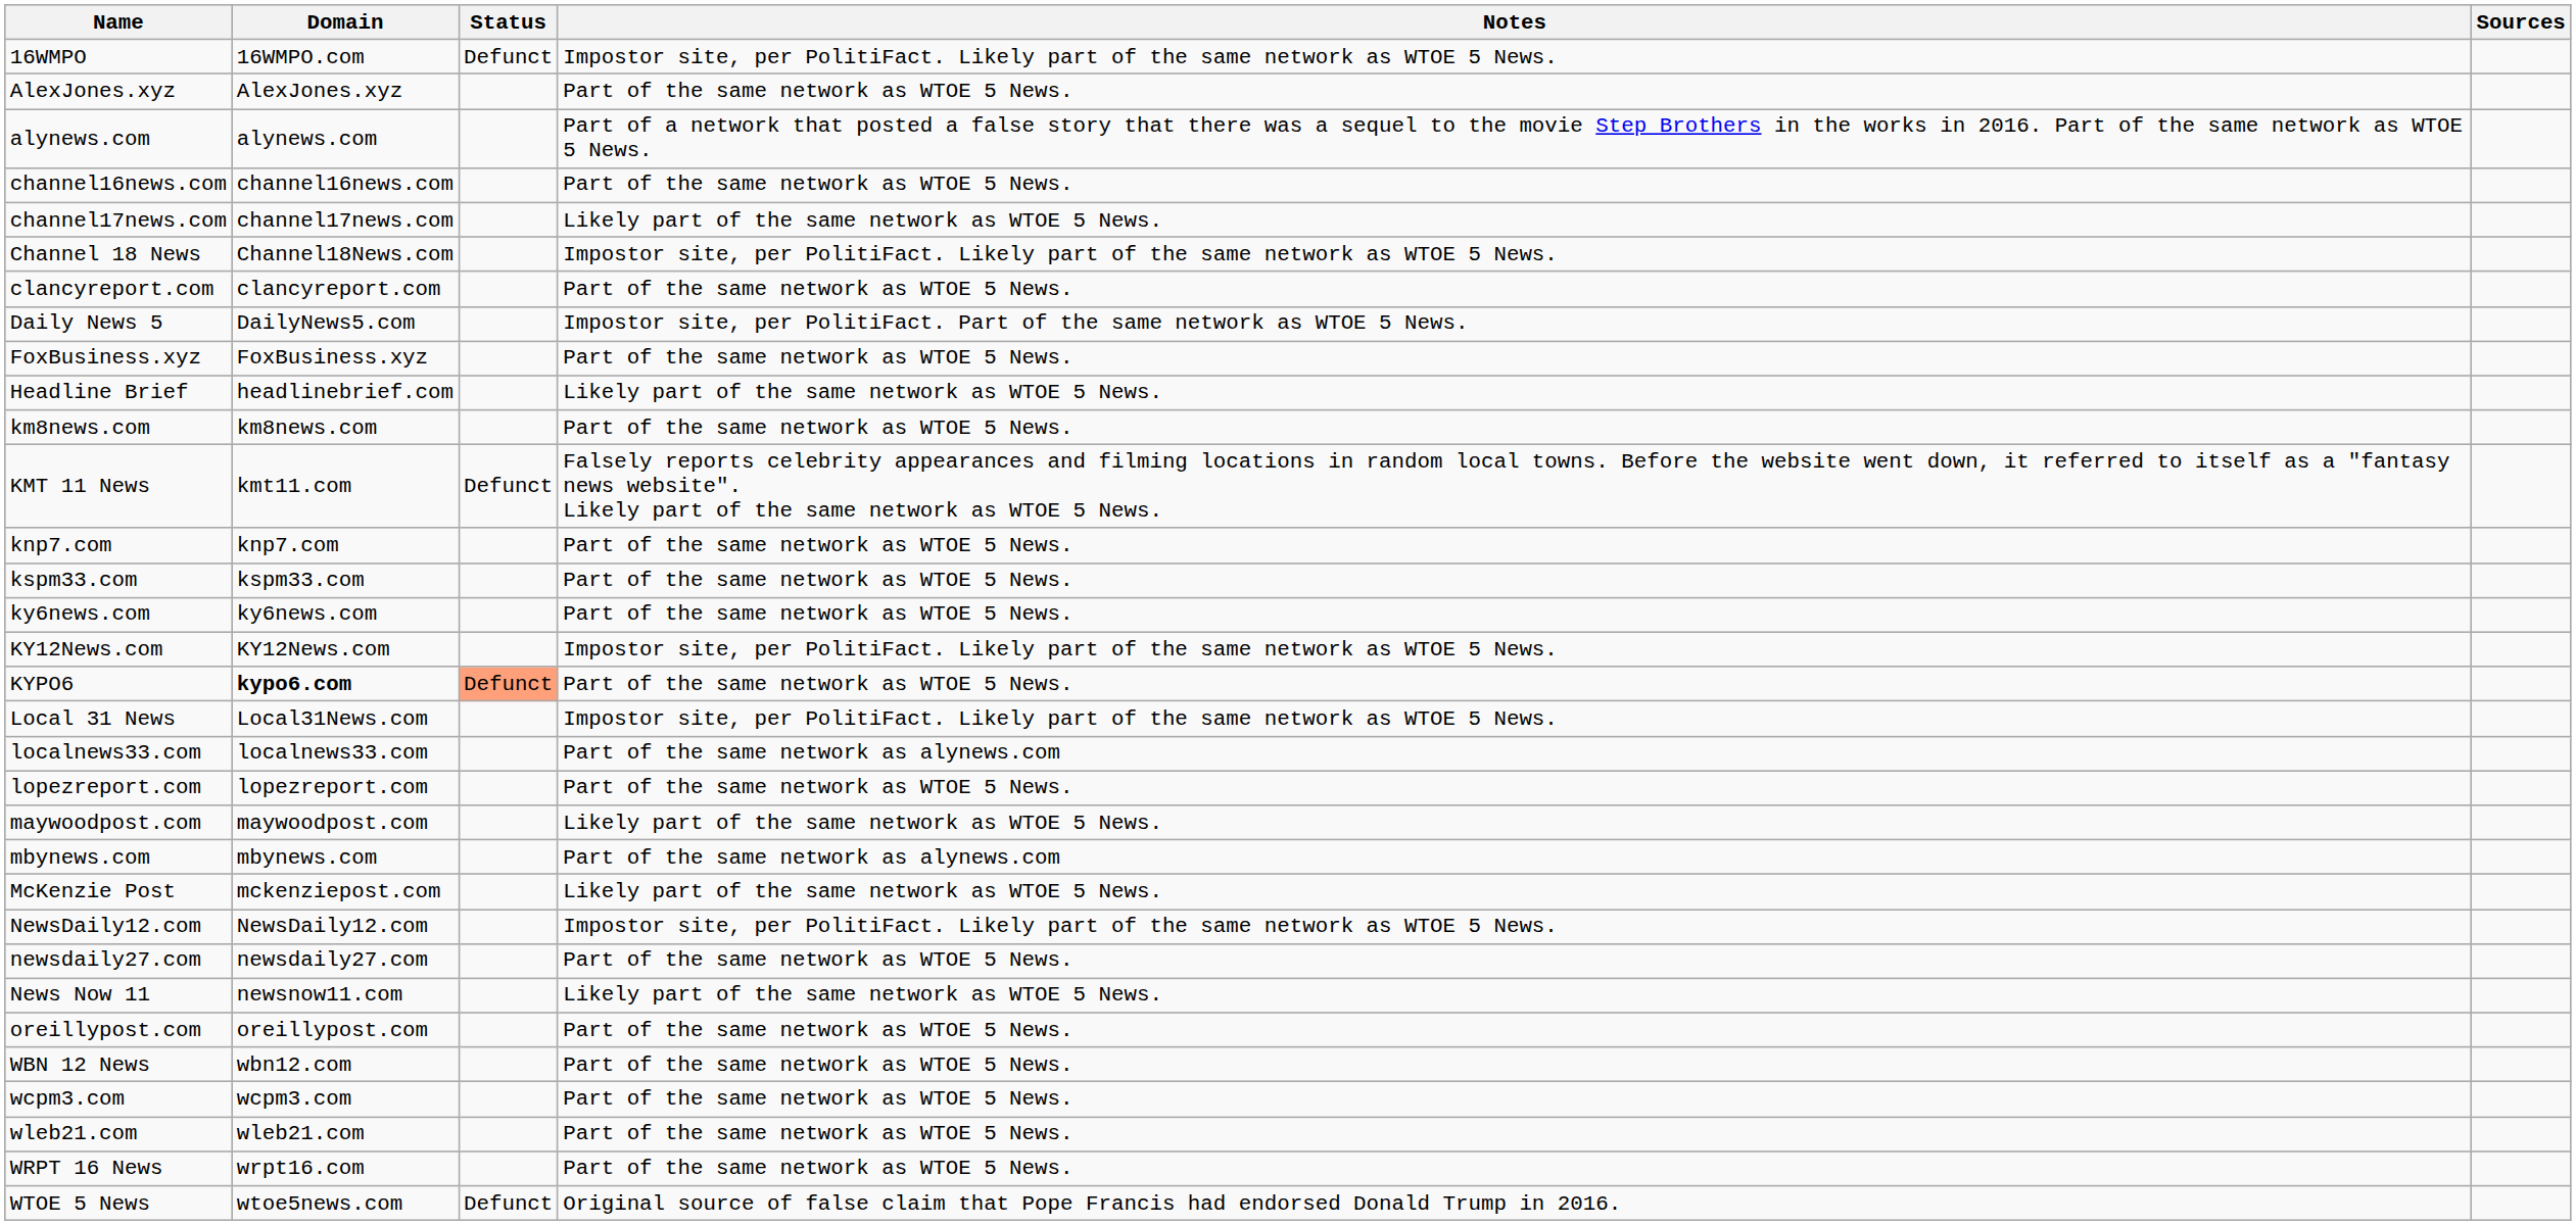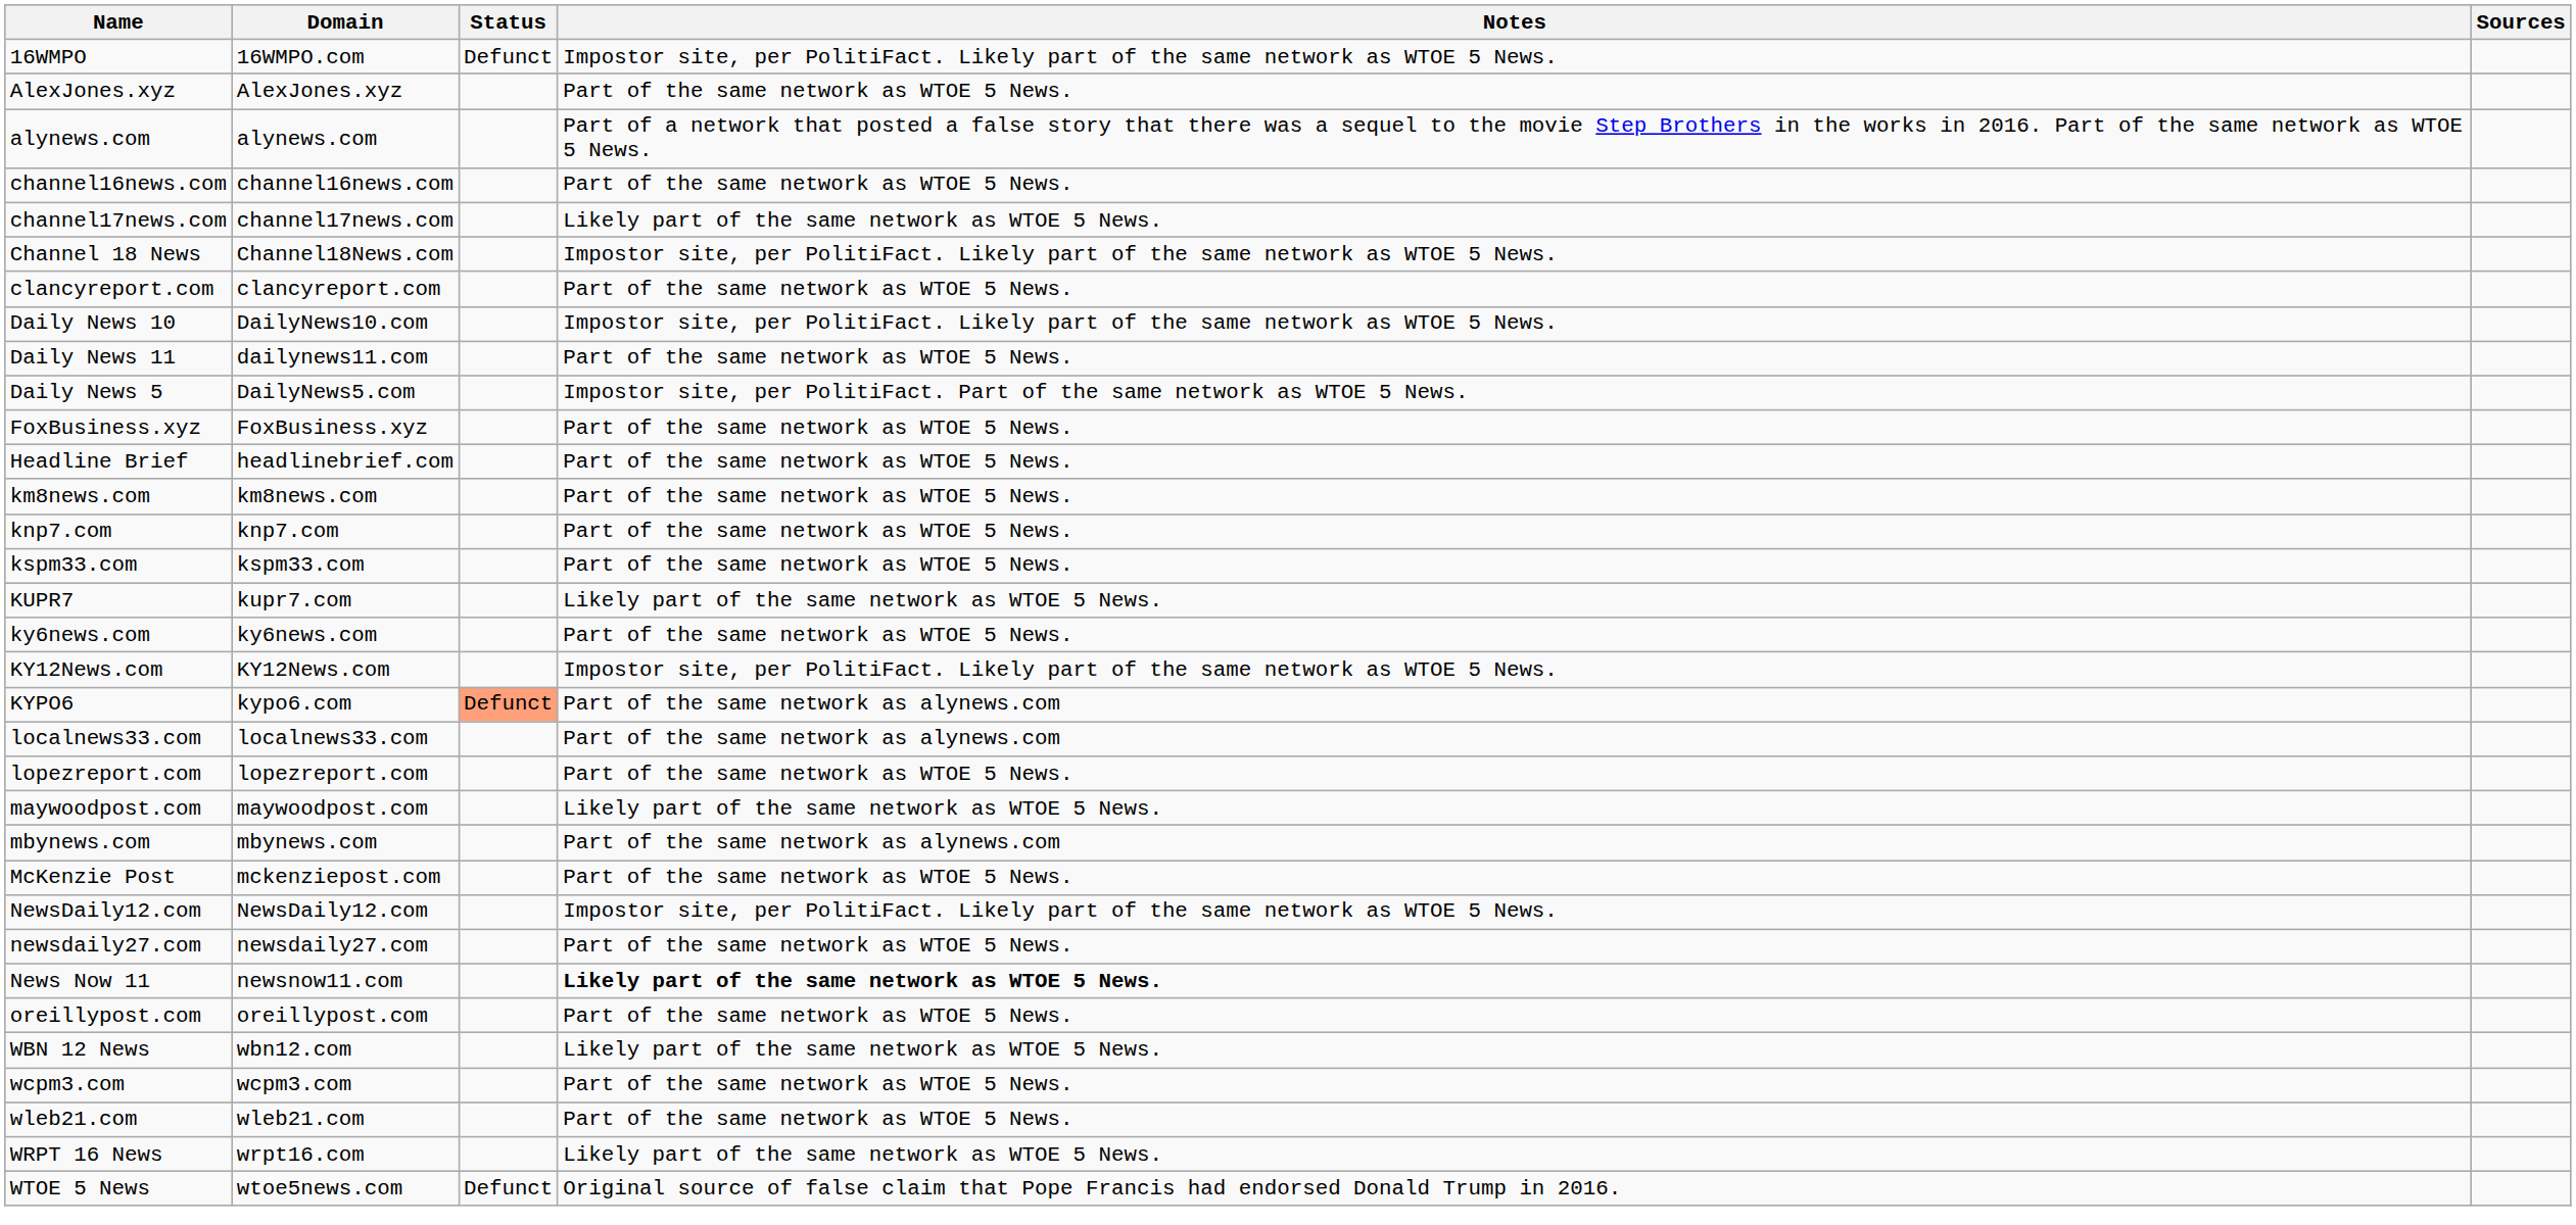+ row: Daily News 10 | DailyNews10.com | Impostor site, per PolitiFact. Likely part of the same network as WTOE 5 News.
+ row: Daily News 11 | dailynews11.com | Part of the same network as WTOE 5 News.
Headline Brief | Notes: Likely part of the same network as WTOE 5 News. -> Part of the same network as WTOE 5 News.
- row: KMT 11 News | kmt11.com | Defunct | Falsely reports celebrity appearances and filming locations in random local towns. Before the website went down, it referred to itself as a "fantasy news website". Likely part of the same network as WTOE 5 News.
+ row: KUPR7 | kupr7.com | Likely part of the same network as WTOE 5 News.
KYPO6 | Domain: bold -> normal
KYPO6 | Notes: Part of the same network as WTOE 5 News. -> Part of the same network as alynews.com
- row: Local 31 News | Local31News.com | Impostor site, per PolitiFact. Likely part of the same network as WTOE 5 News.
McKenzie Post | Notes: Likely part of the same network as WTOE 5 News. -> Part of the same network as WTOE 5 News.
News Now 11 | Notes: normal -> bold
WBN 12 News | Notes: Part of the same network as WTOE 5 News. -> Likely part of the same network as WTOE 5 News.
WRPT 16 News | Notes: Part of the same network as WTOE 5 News. -> Likely part of the same network as WTOE 5 News.
